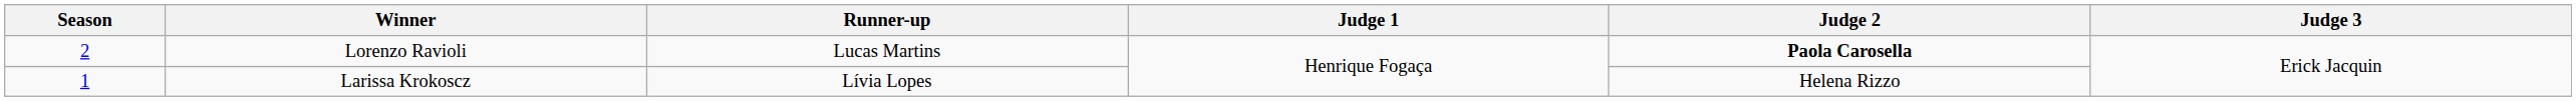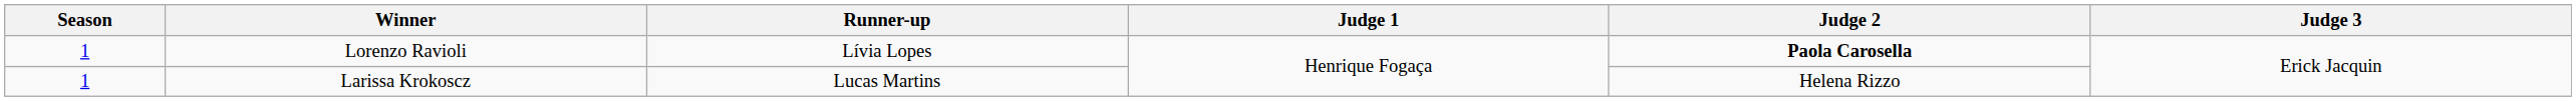Lorenzo Ravioli | Season: 2 -> 1
Lorenzo Ravioli | Runner-up: Lucas Martins -> Lívia Lopes
Larissa Krokoscz | Runner-up: Lívia Lopes -> Lucas Martins
